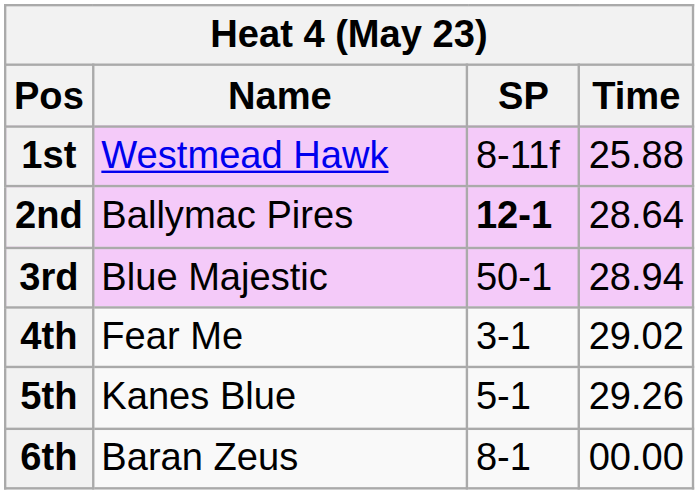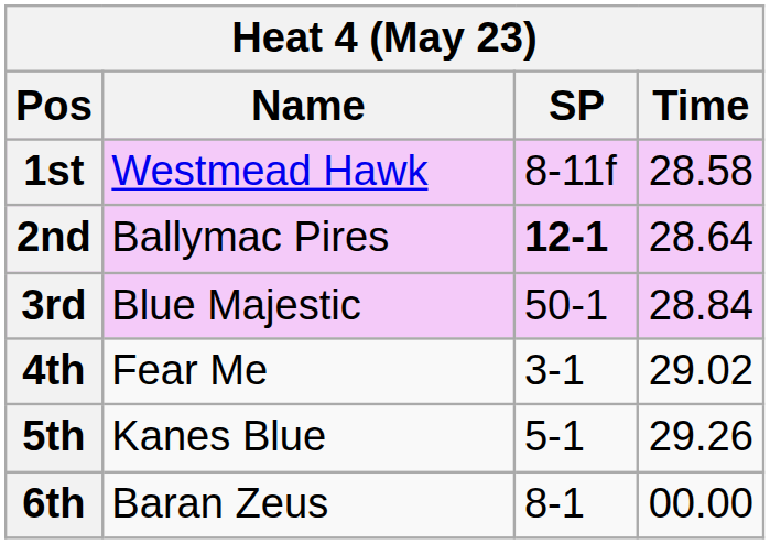1st | Time: 25.88 -> 28.58
3rd | Time: 28.94 -> 28.84
